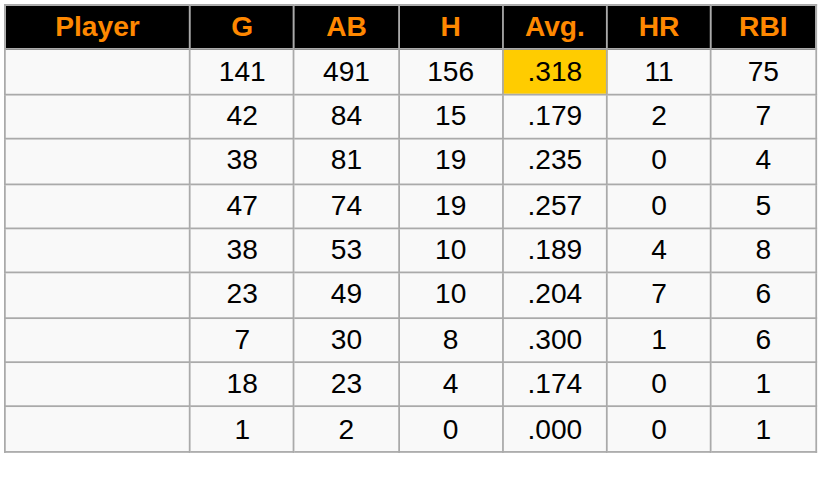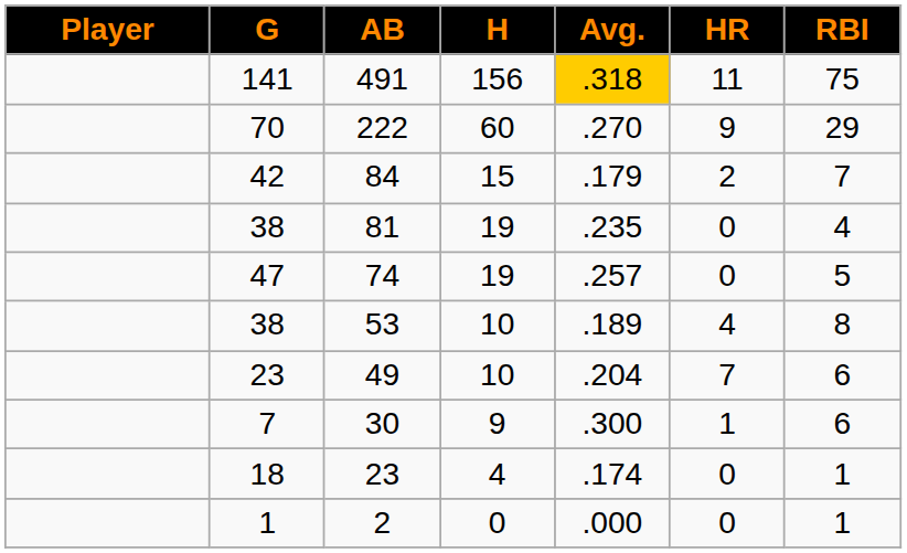+ row: 70 | 222 | 60 | .270 | 9 | 29
30 | H: 8 -> 9
